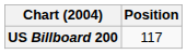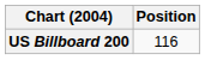US Billboard 200 | Position: 117 -> 116
